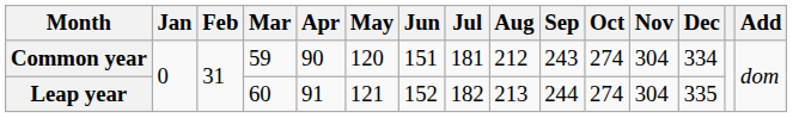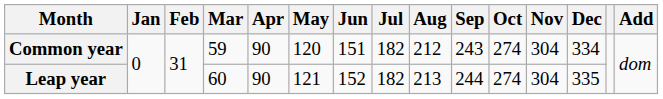Common year | Jul: 181 -> 182
Leap year | Apr: 91 -> 90
